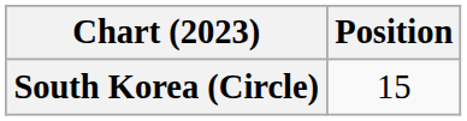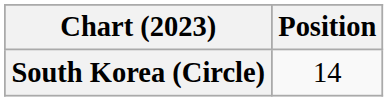South Korea (Circle) | Position: 15 -> 14
